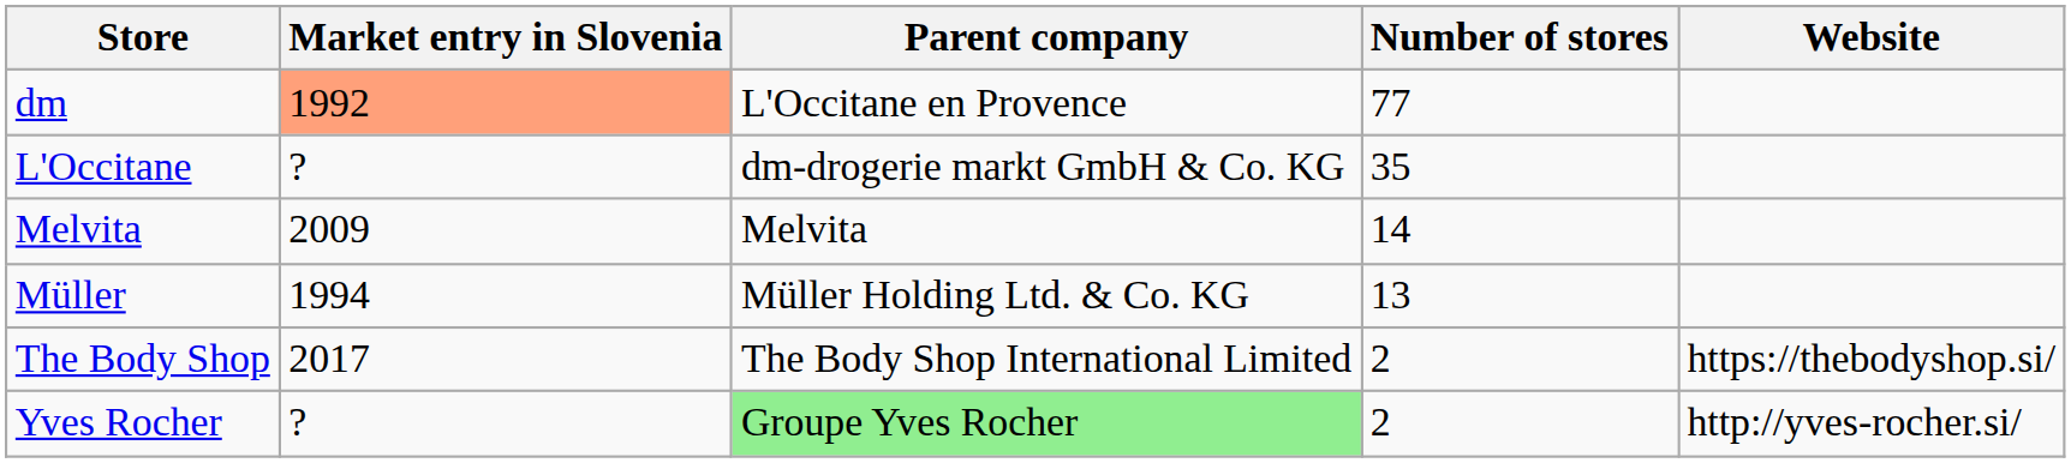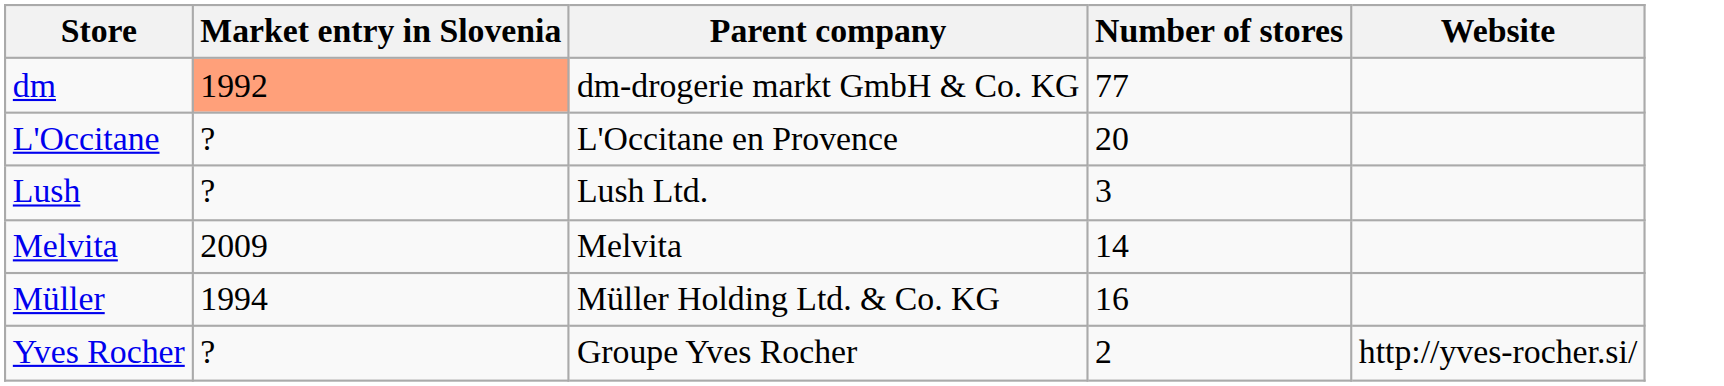dm | Parent company: L'Occitane en Provence -> dm-drogerie markt GmbH & Co. KG
L'Occitane | Parent company: dm-drogerie markt GmbH & Co. KG -> L'Occitane en Provence
L'Occitane | Number of stores: 35 -> 20
+ row: Lush | ? | Lush Ltd. | 3
Müller | Number of stores: 13 -> 16
- row: The Body Shop | 2017 | The Body Shop International Limited | 2 | https://thebodyshop.si/
Yves Rocher | Parent company: lightgreen background -> no background
